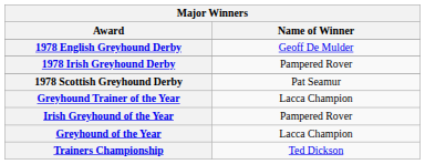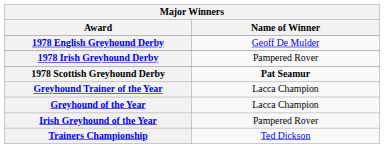1978 Scottish Greyhound Derby | Name of Winner: normal -> bold
rows swapped: Greyhound of the Year <-> Irish Greyhound of the Year
